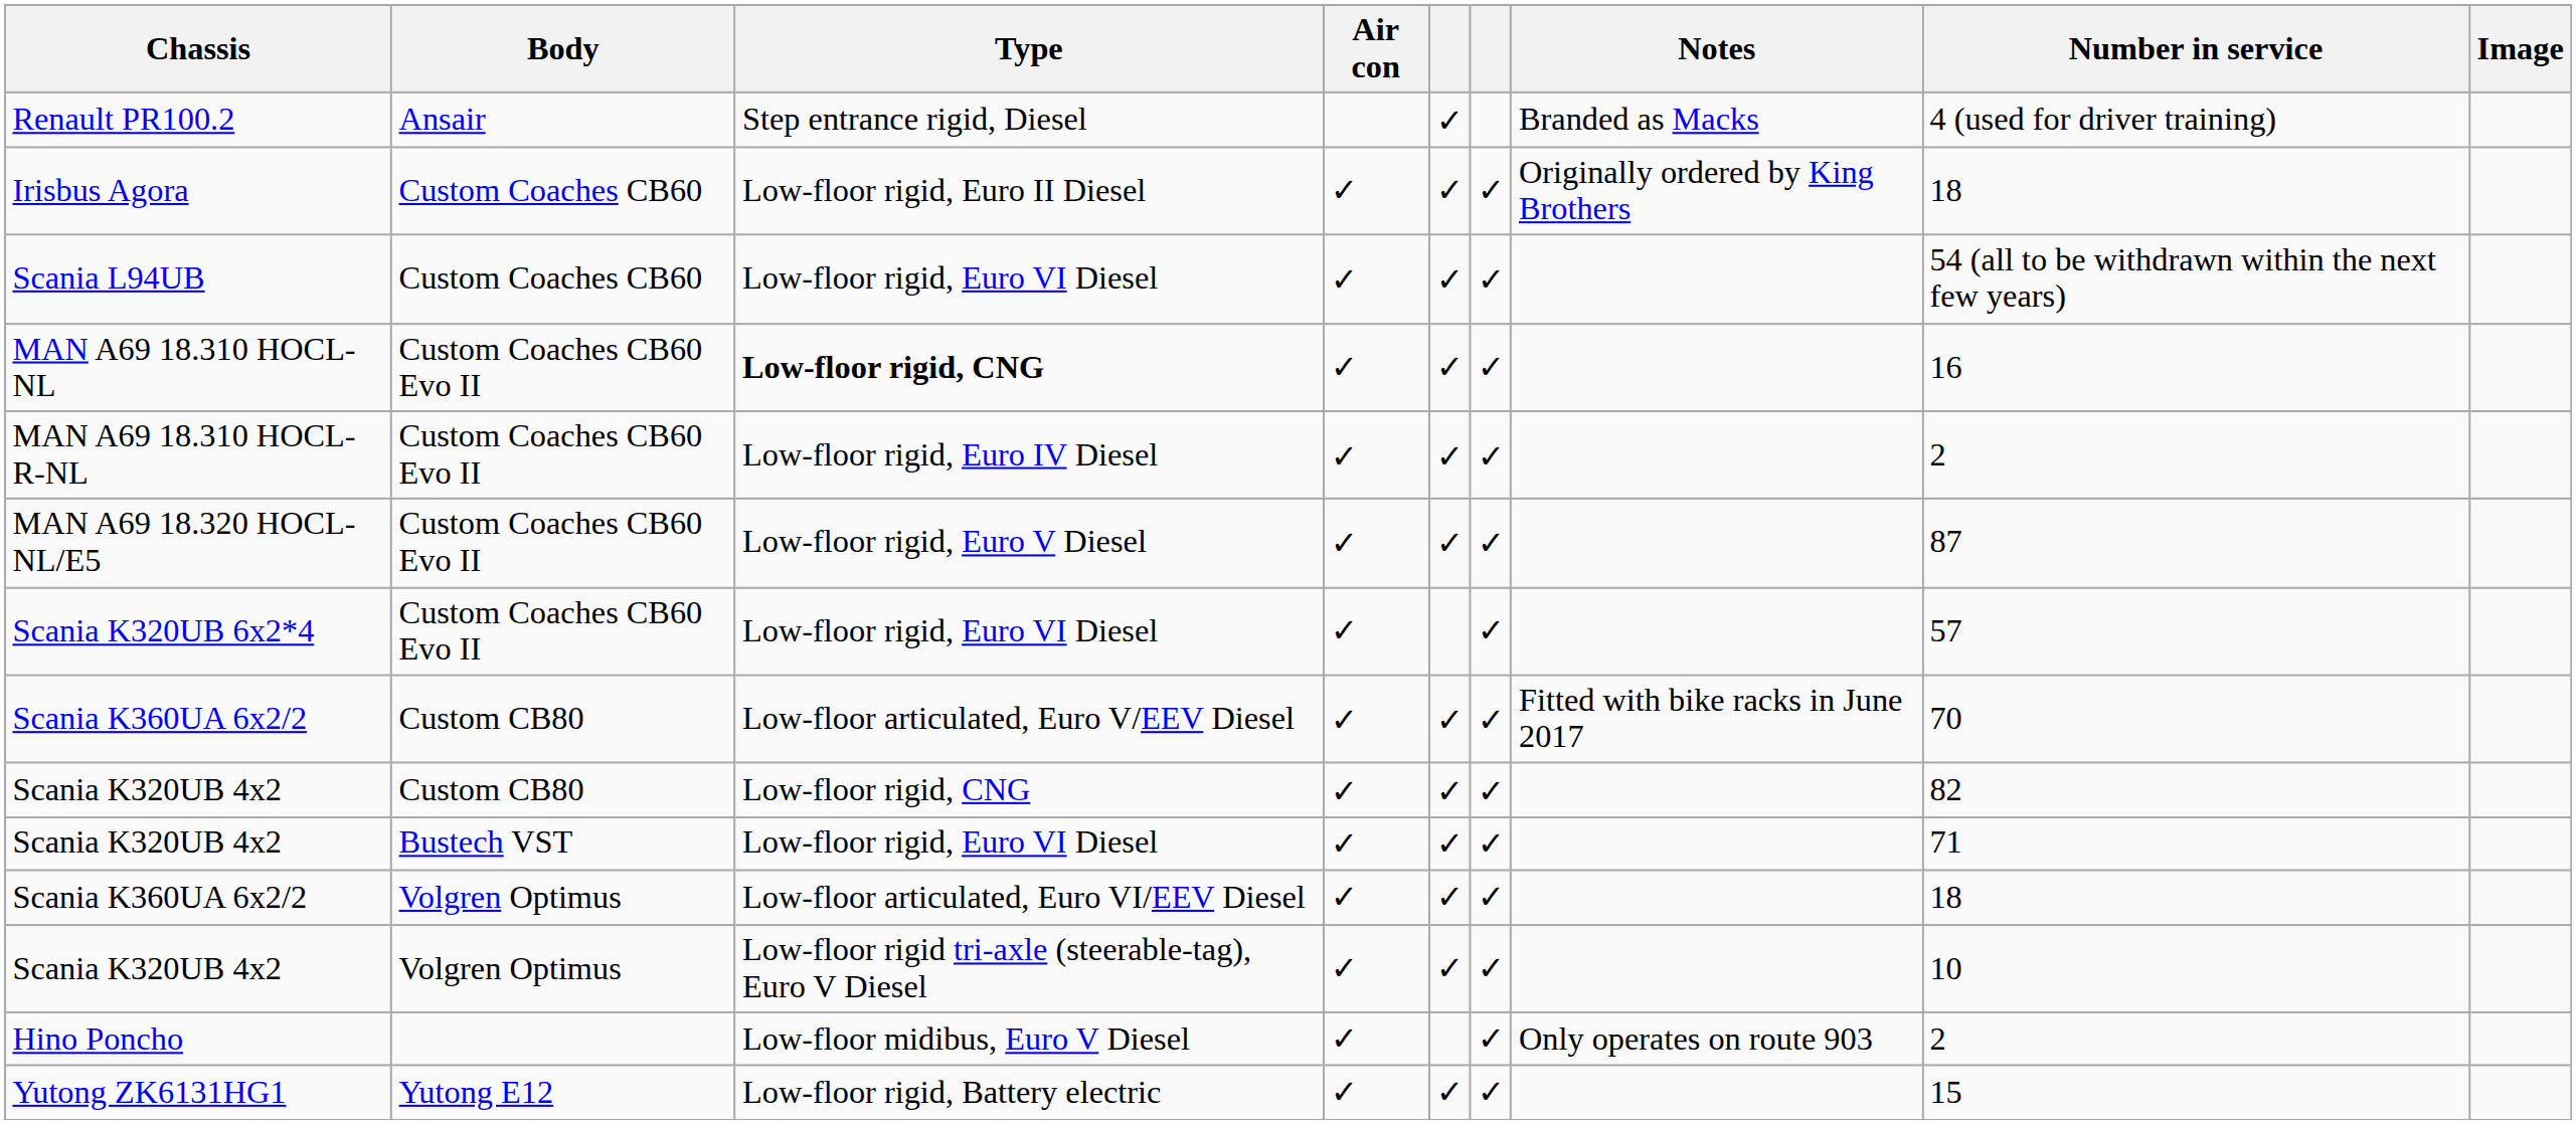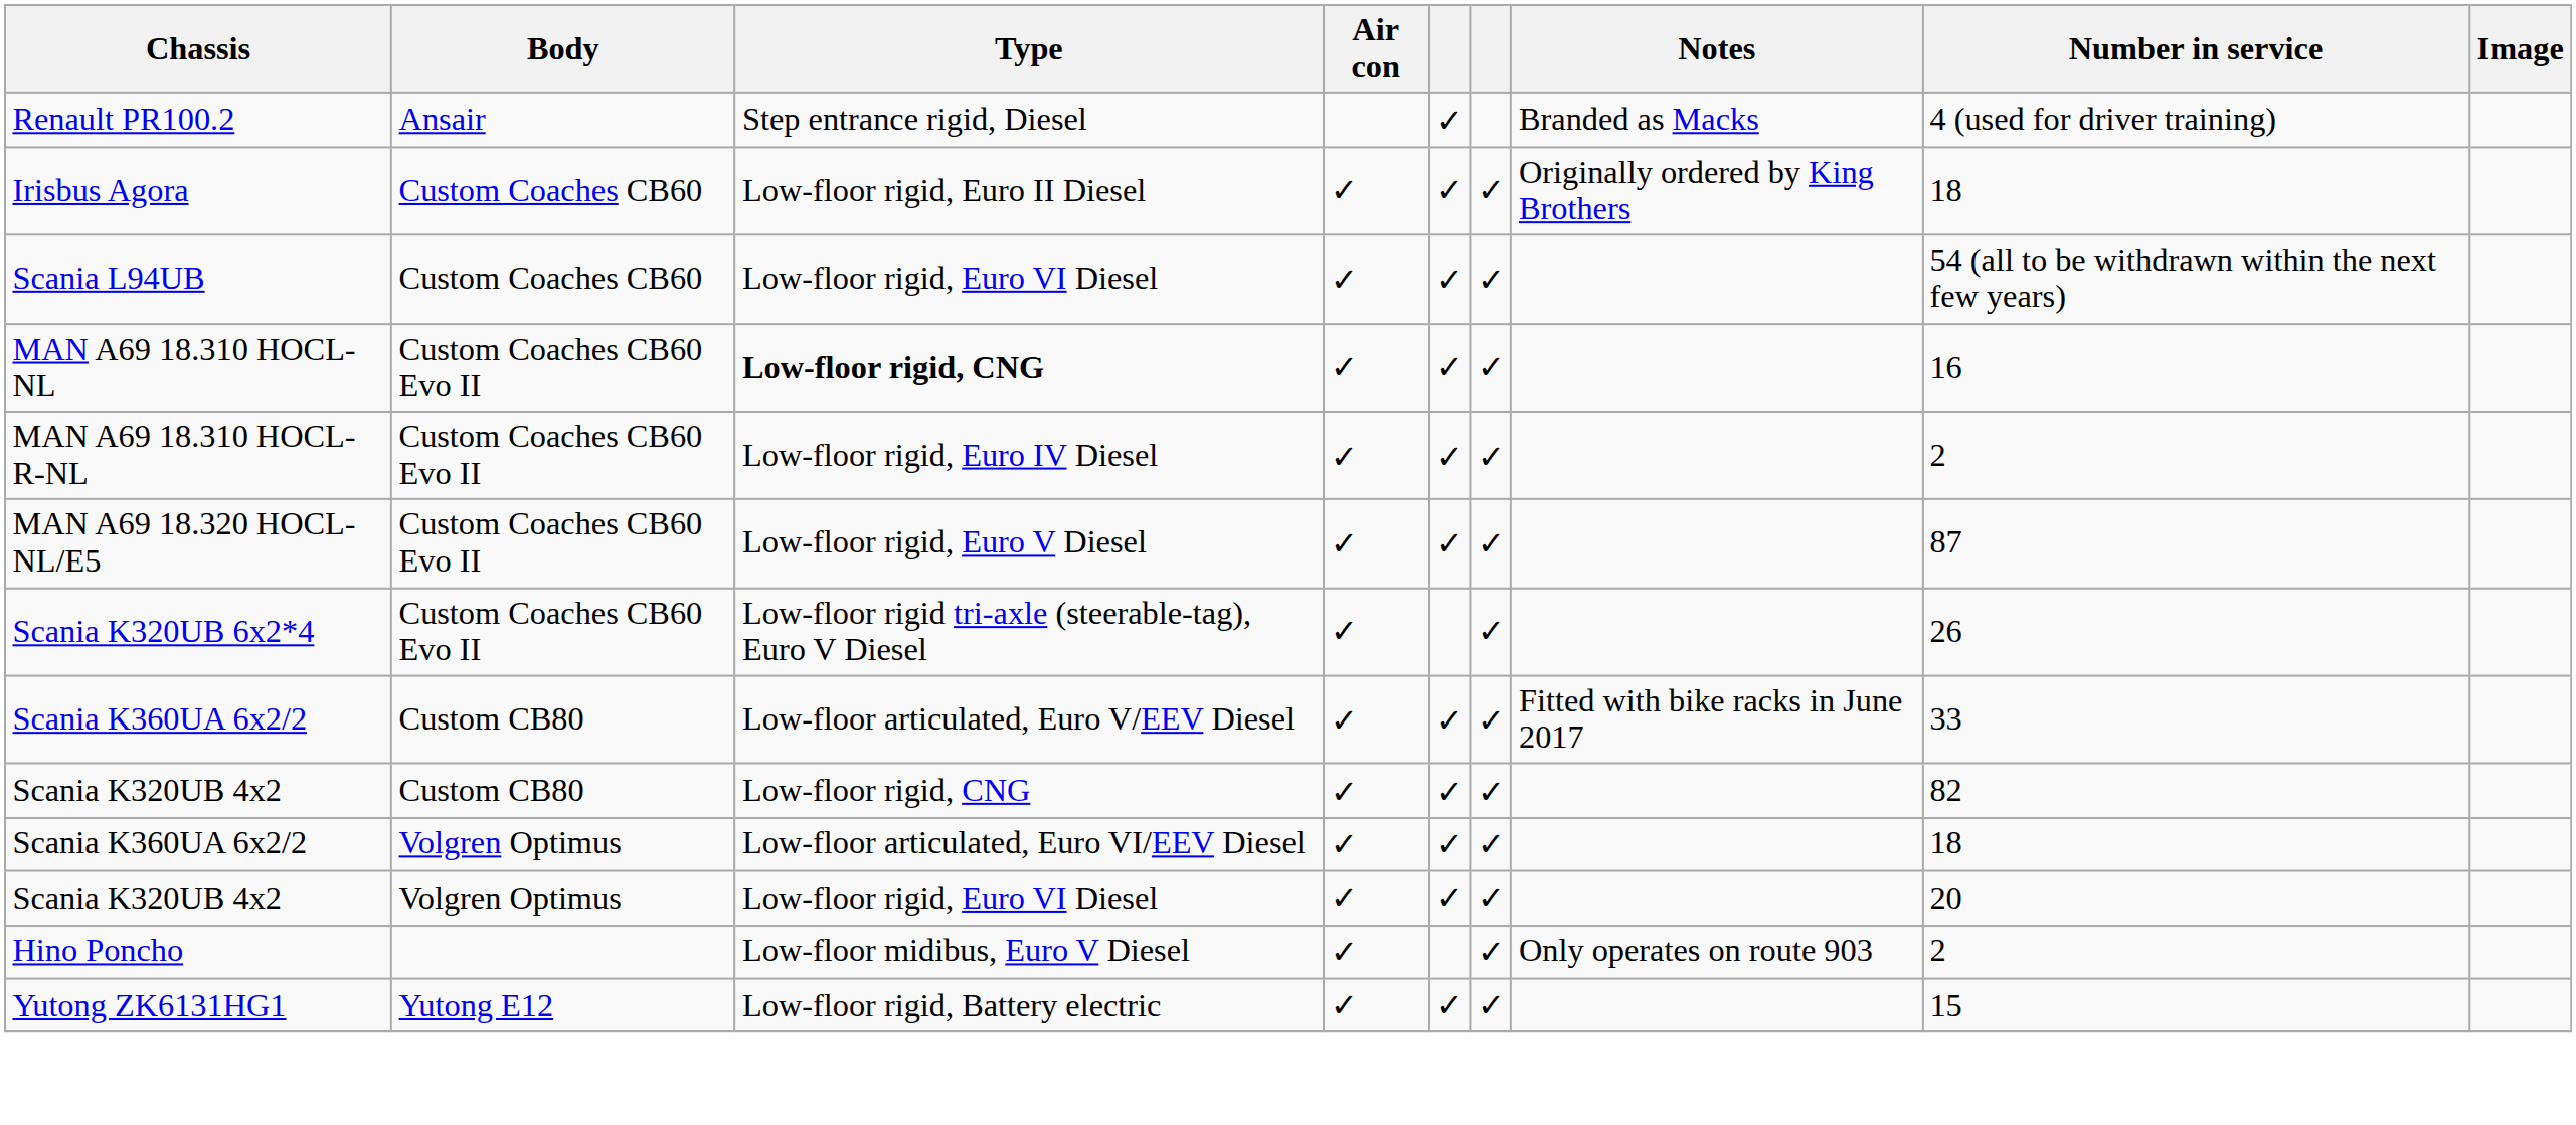Scania K320UB 6x2*4 | Type: Low-floor rigid, Euro VI Diesel -> Low-floor rigid tri-axle (steerable-tag), Euro V Diesel
Scania K320UB 6x2*4 | Number in service: 57 -> 26
Scania K360UA 6x2/2 / Custom CB80 | Number in service: 70 -> 33
- row: Scania K320UB 4x2 | Bustech VST | Low-floor rigid, Euro VI Diesel | ✓ | ✓ | ✓ | 71
Scania K320UB 4x2 / Volgren Optimus | Type: Low-floor rigid tri-axle (steerable-tag), Euro V Diesel -> Low-floor rigid, Euro VI Diesel
Scania K320UB 4x2 / Volgren Optimus | Number in service: 10 -> 20
